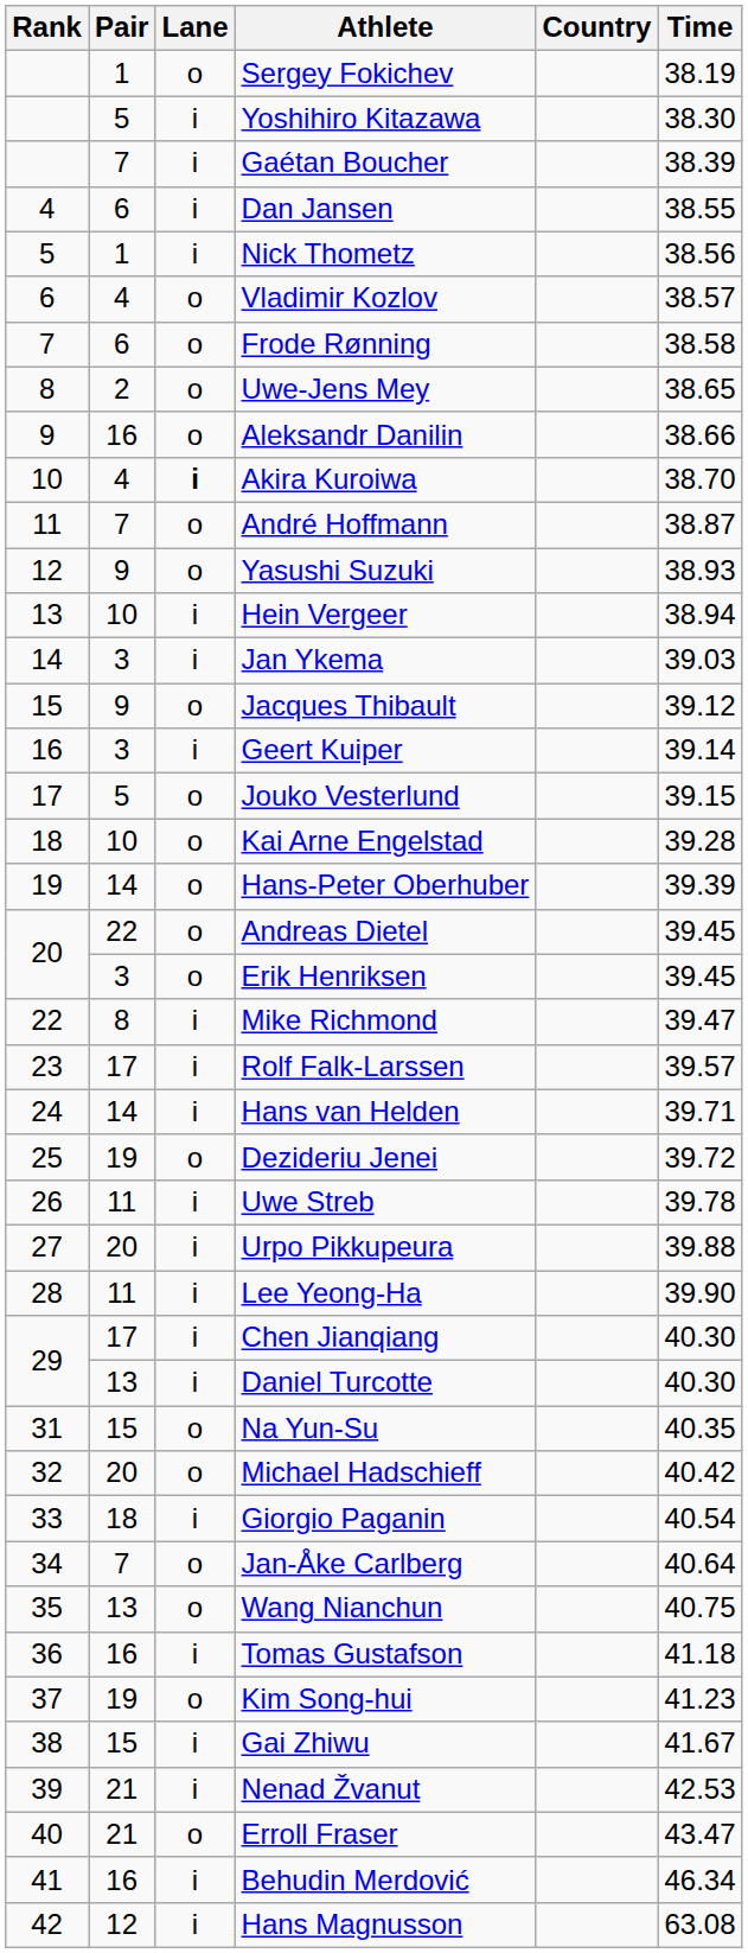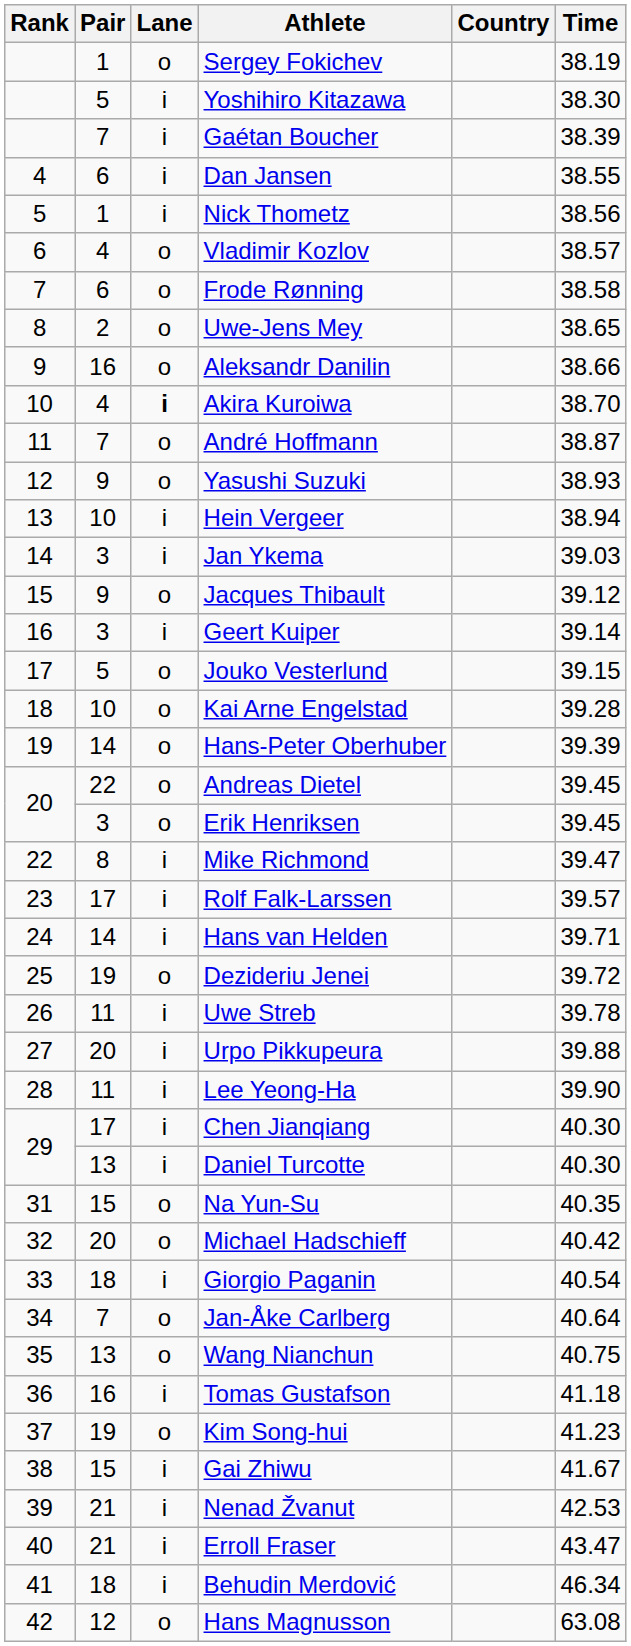Erroll Fraser | Lane: o -> i
Behudin Merdović | Pair: 16 -> 18
Hans Magnusson | Lane: i -> o
